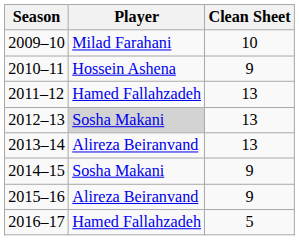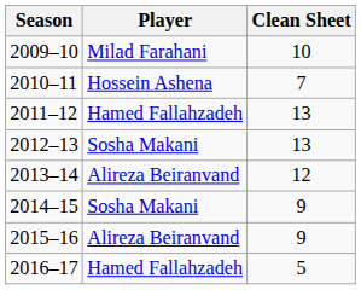2010–11 | Clean Sheet: 9 -> 7
2012–13 | Player: lightgrey background -> no background
2013–14 | Clean Sheet: 13 -> 12
